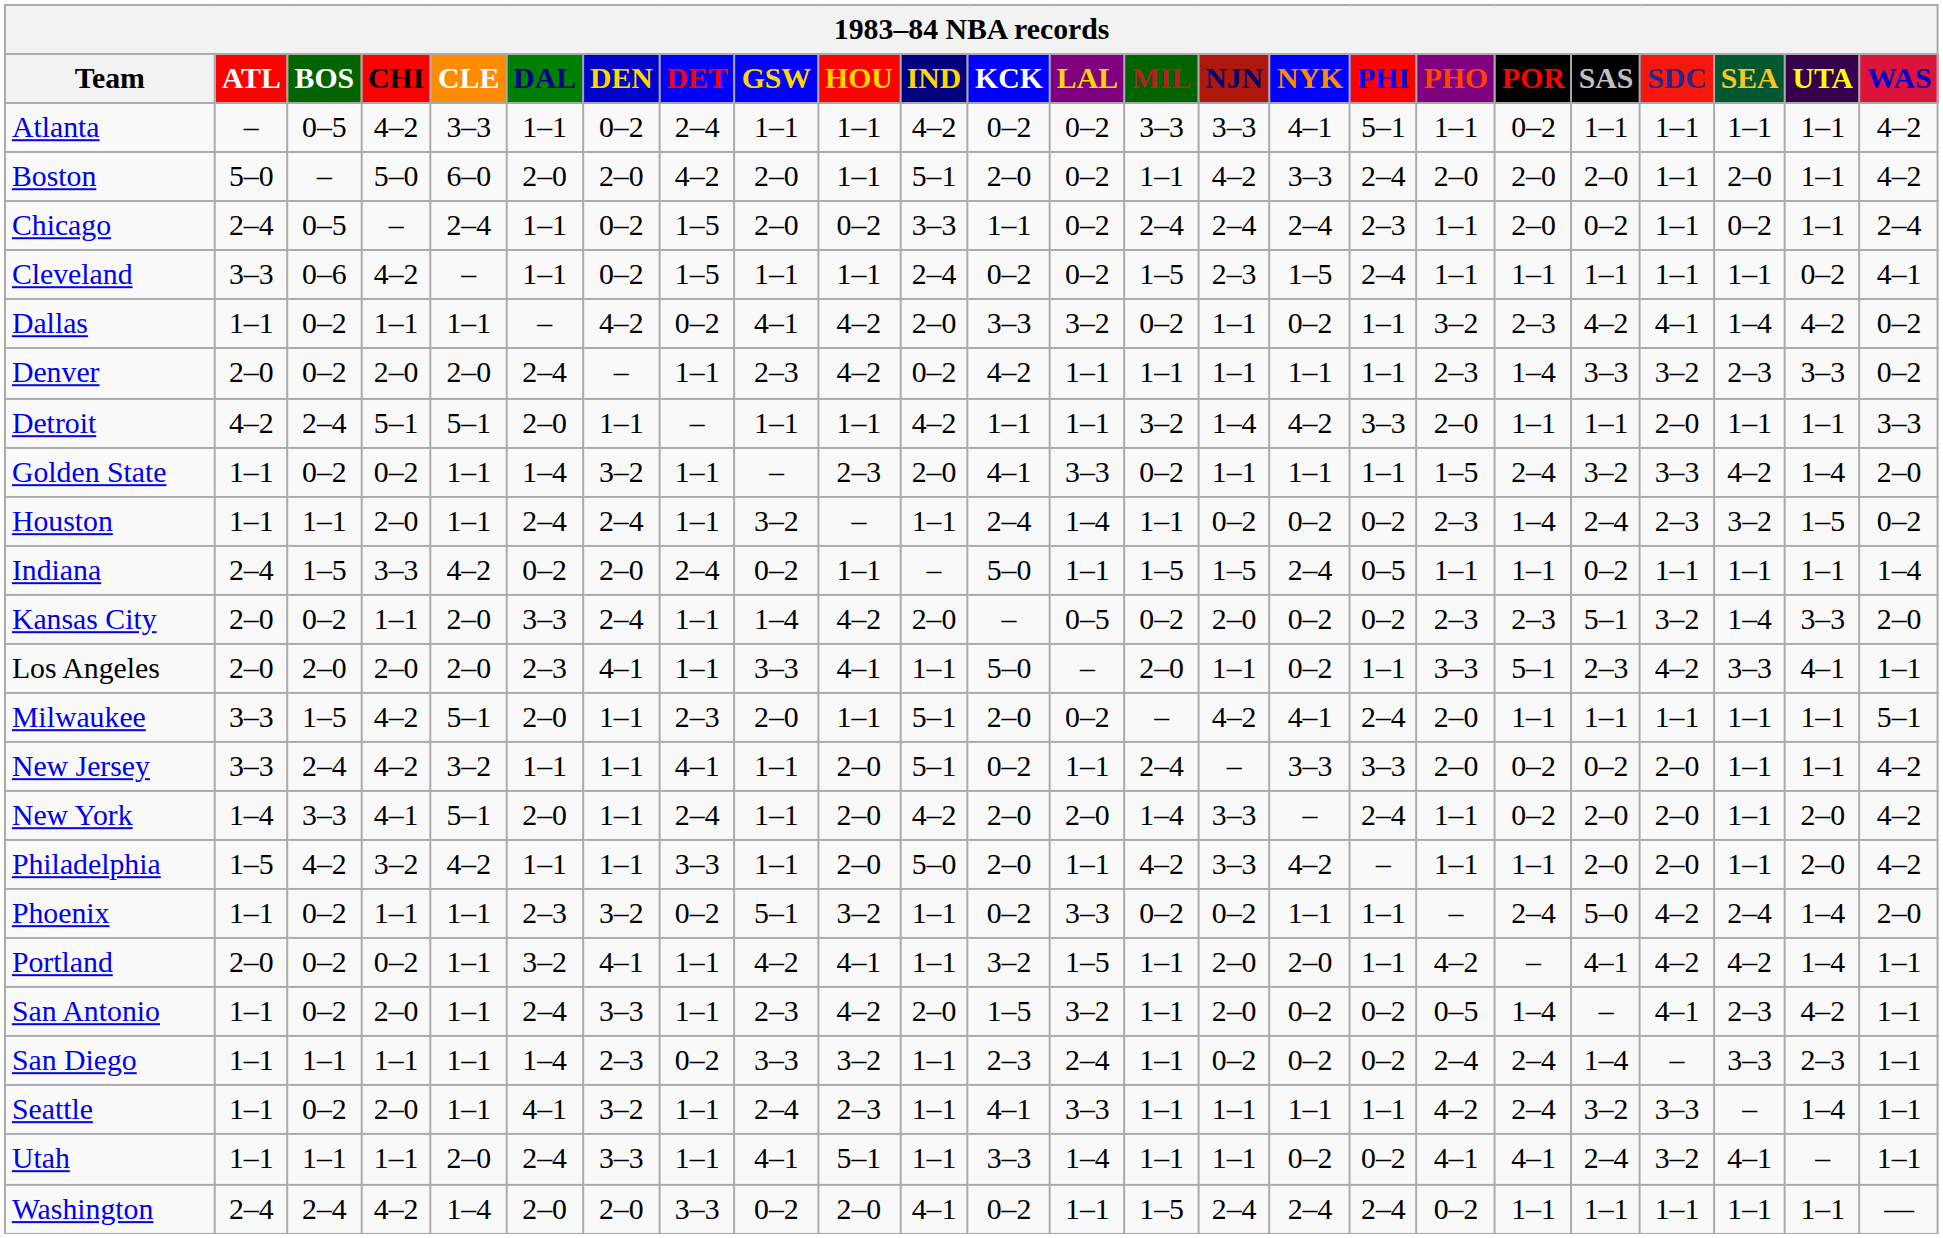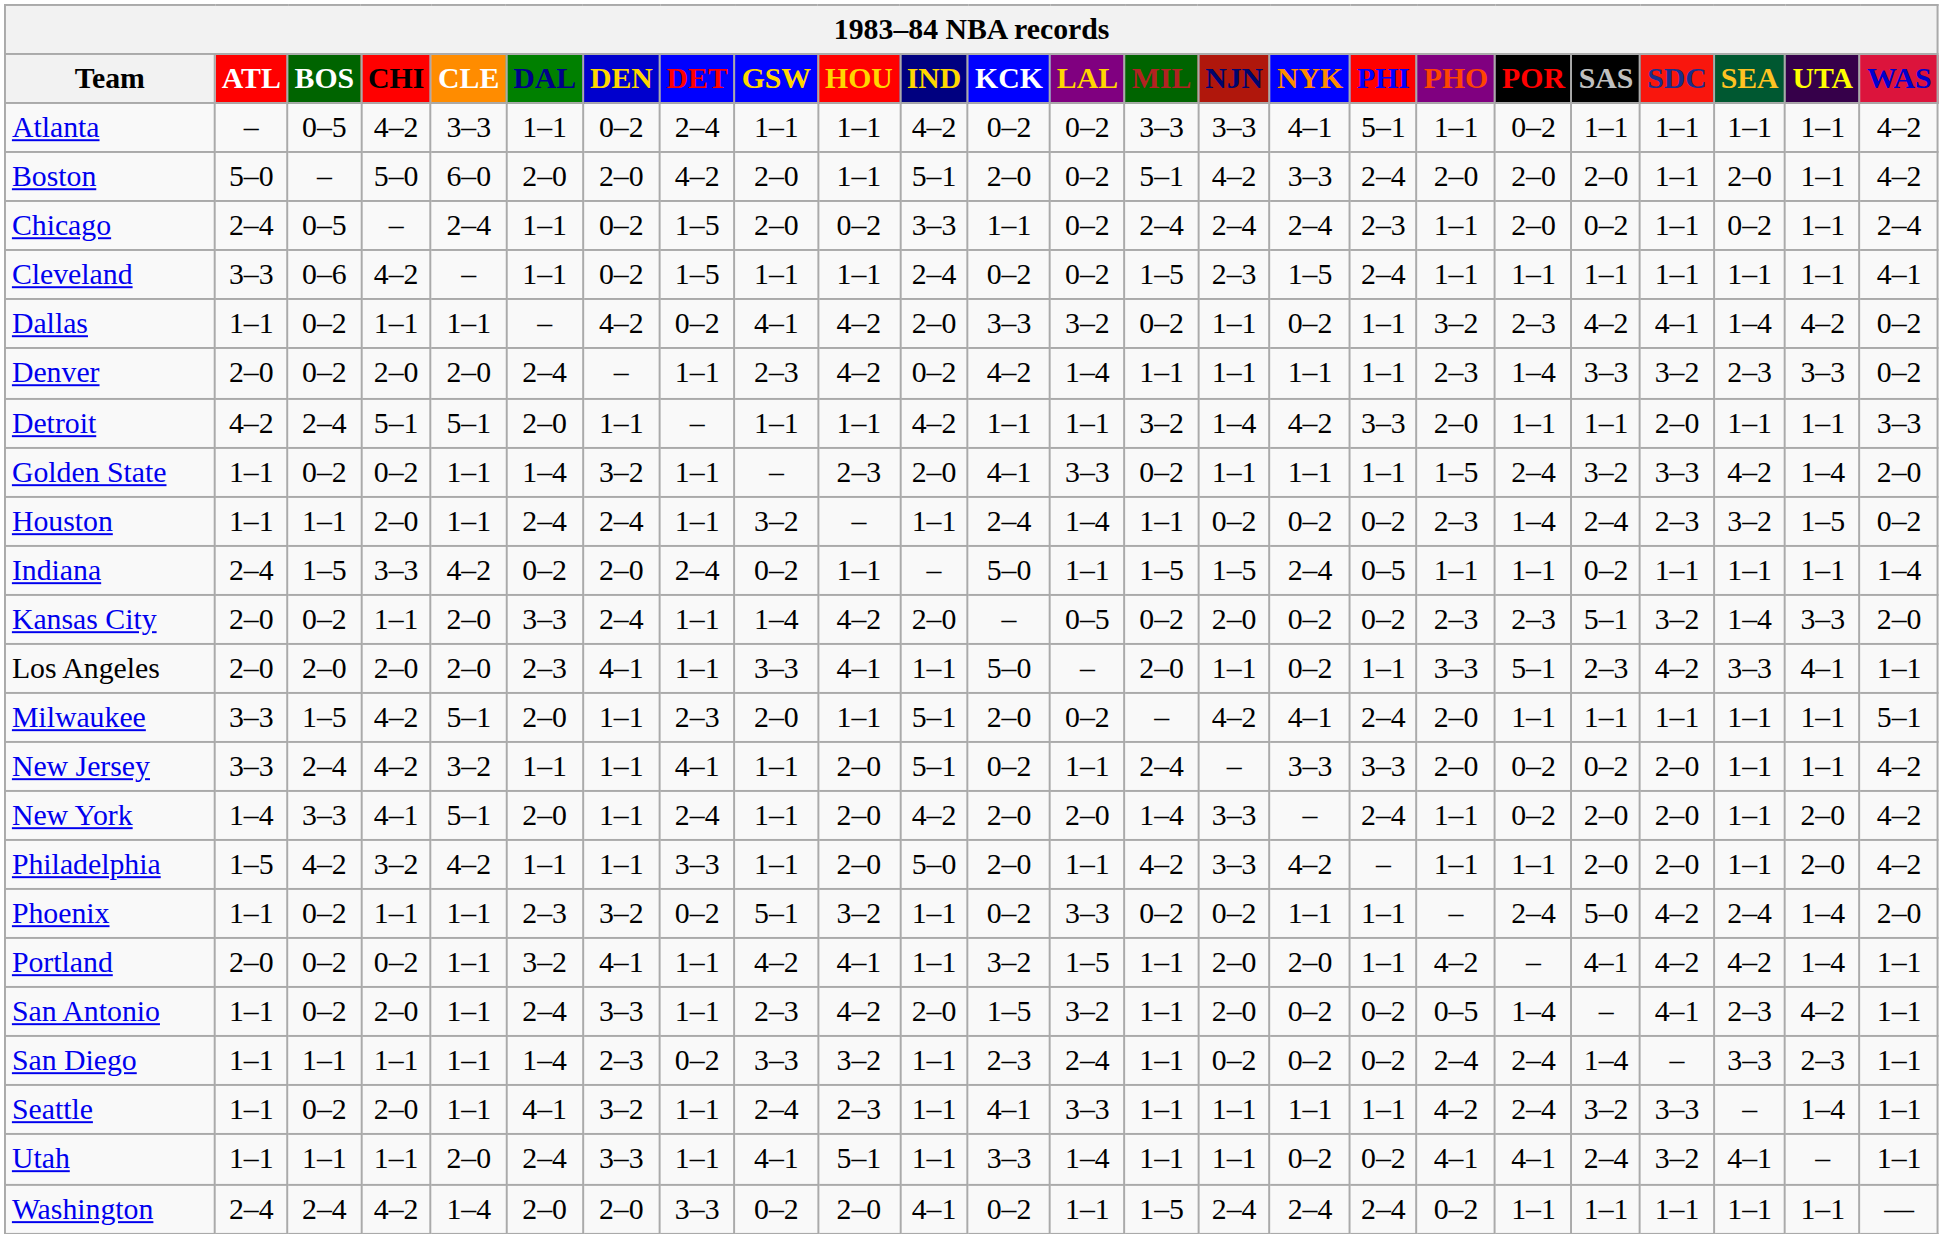Boston | MIL: 1–1 -> 5–1
Cleveland | UTA: 0–2 -> 1–1
Denver | LAL: 1–1 -> 1–4
